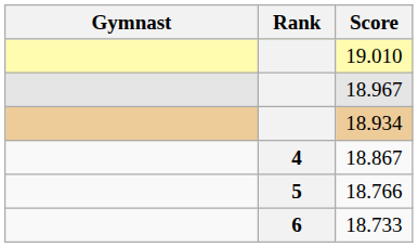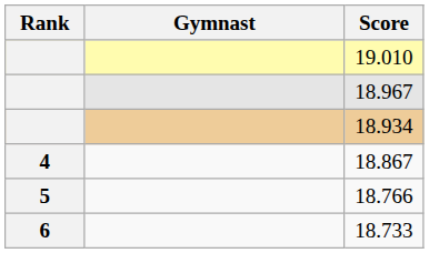columns swapped: Rank <-> Gymnast
